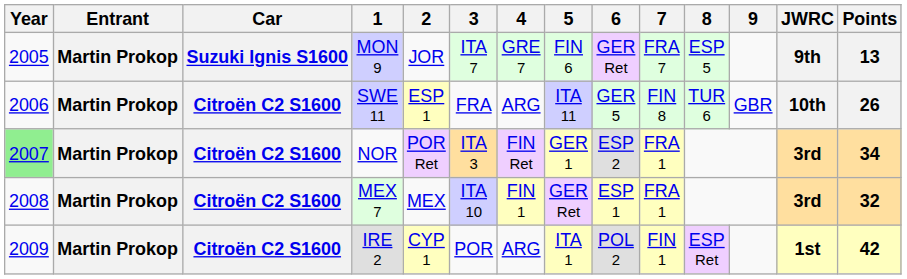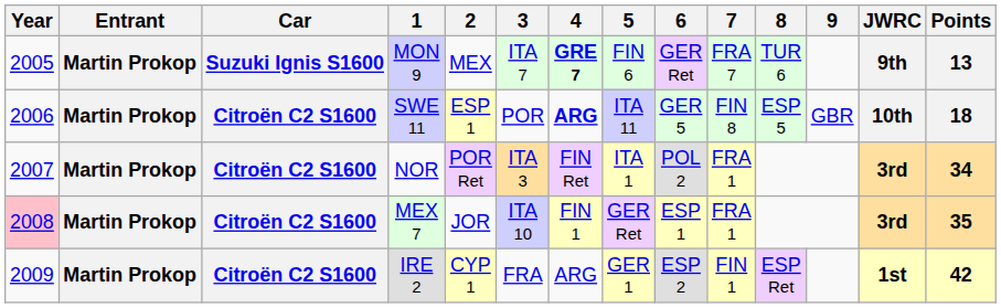MON 9 | 2: JOR -> MEX
MON 9 | 4: normal -> bold
MON 9 | 8: ESP 5 -> TUR 6
SWE 11 | 3: FRA -> POR
SWE 11 | 4: normal -> bold
SWE 11 | 8: TUR 6 -> ESP 5
SWE 11 | Points: 26 -> 18
NOR | Year: lightgreen background -> no background
NOR | 5: GER 1 -> ITA 1
NOR | 6: ESP 2 -> POL 2
MEX 7 | Year: no background -> pink background
MEX 7 | 2: MEX -> JOR
MEX 7 | Points: 32 -> 35
IRE 2 | 3: POR -> FRA
IRE 2 | 5: ITA 1 -> GER 1
IRE 2 | 6: POL 2 -> ESP 2
